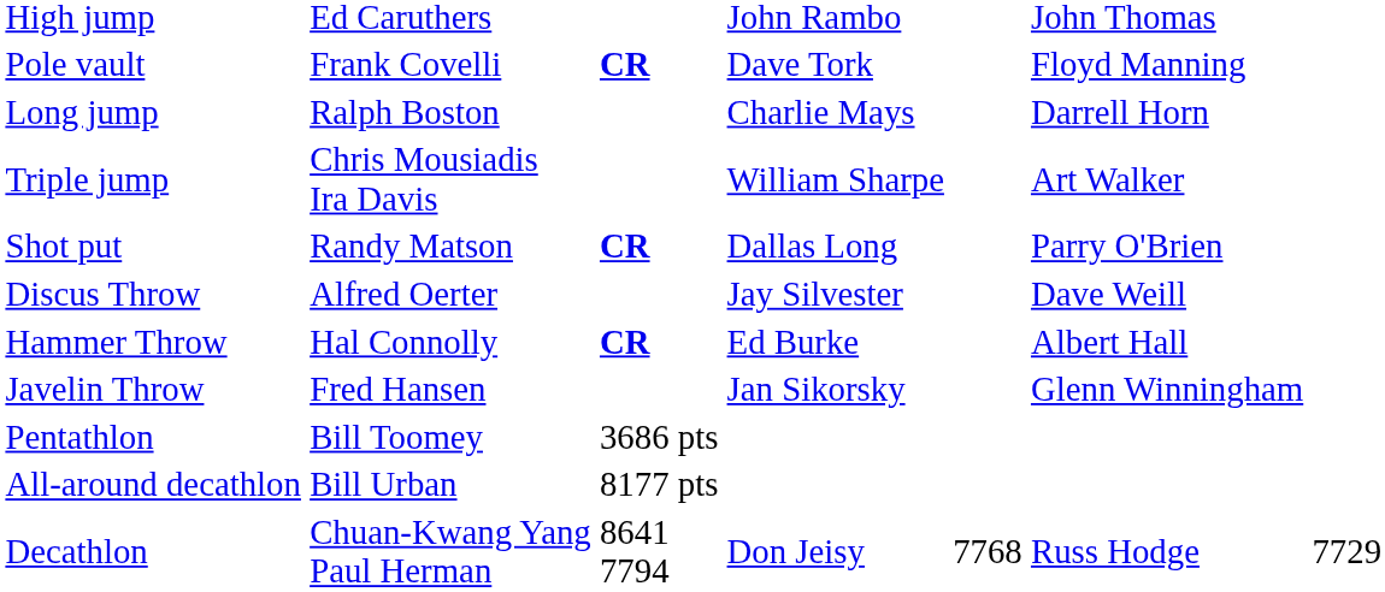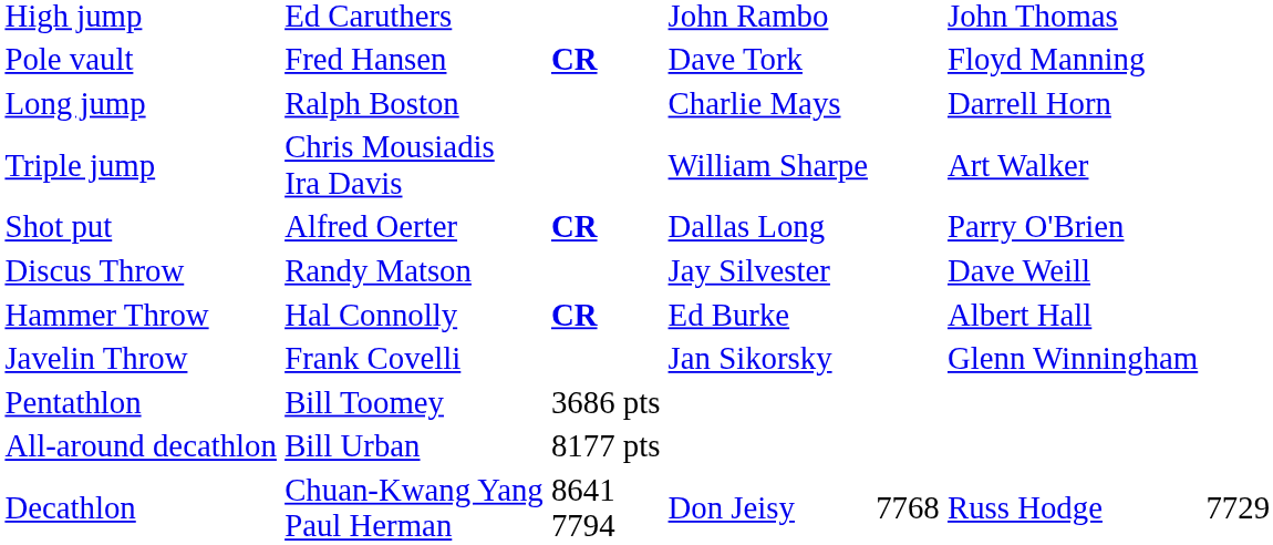Pole vault | column 2: Frank Covelli -> Fred Hansen
Shot put | column 2: Randy Matson -> Alfred Oerter
Discus Throw | column 2: Alfred Oerter -> Randy Matson
Javelin Throw | column 2: Fred Hansen -> Frank Covelli
